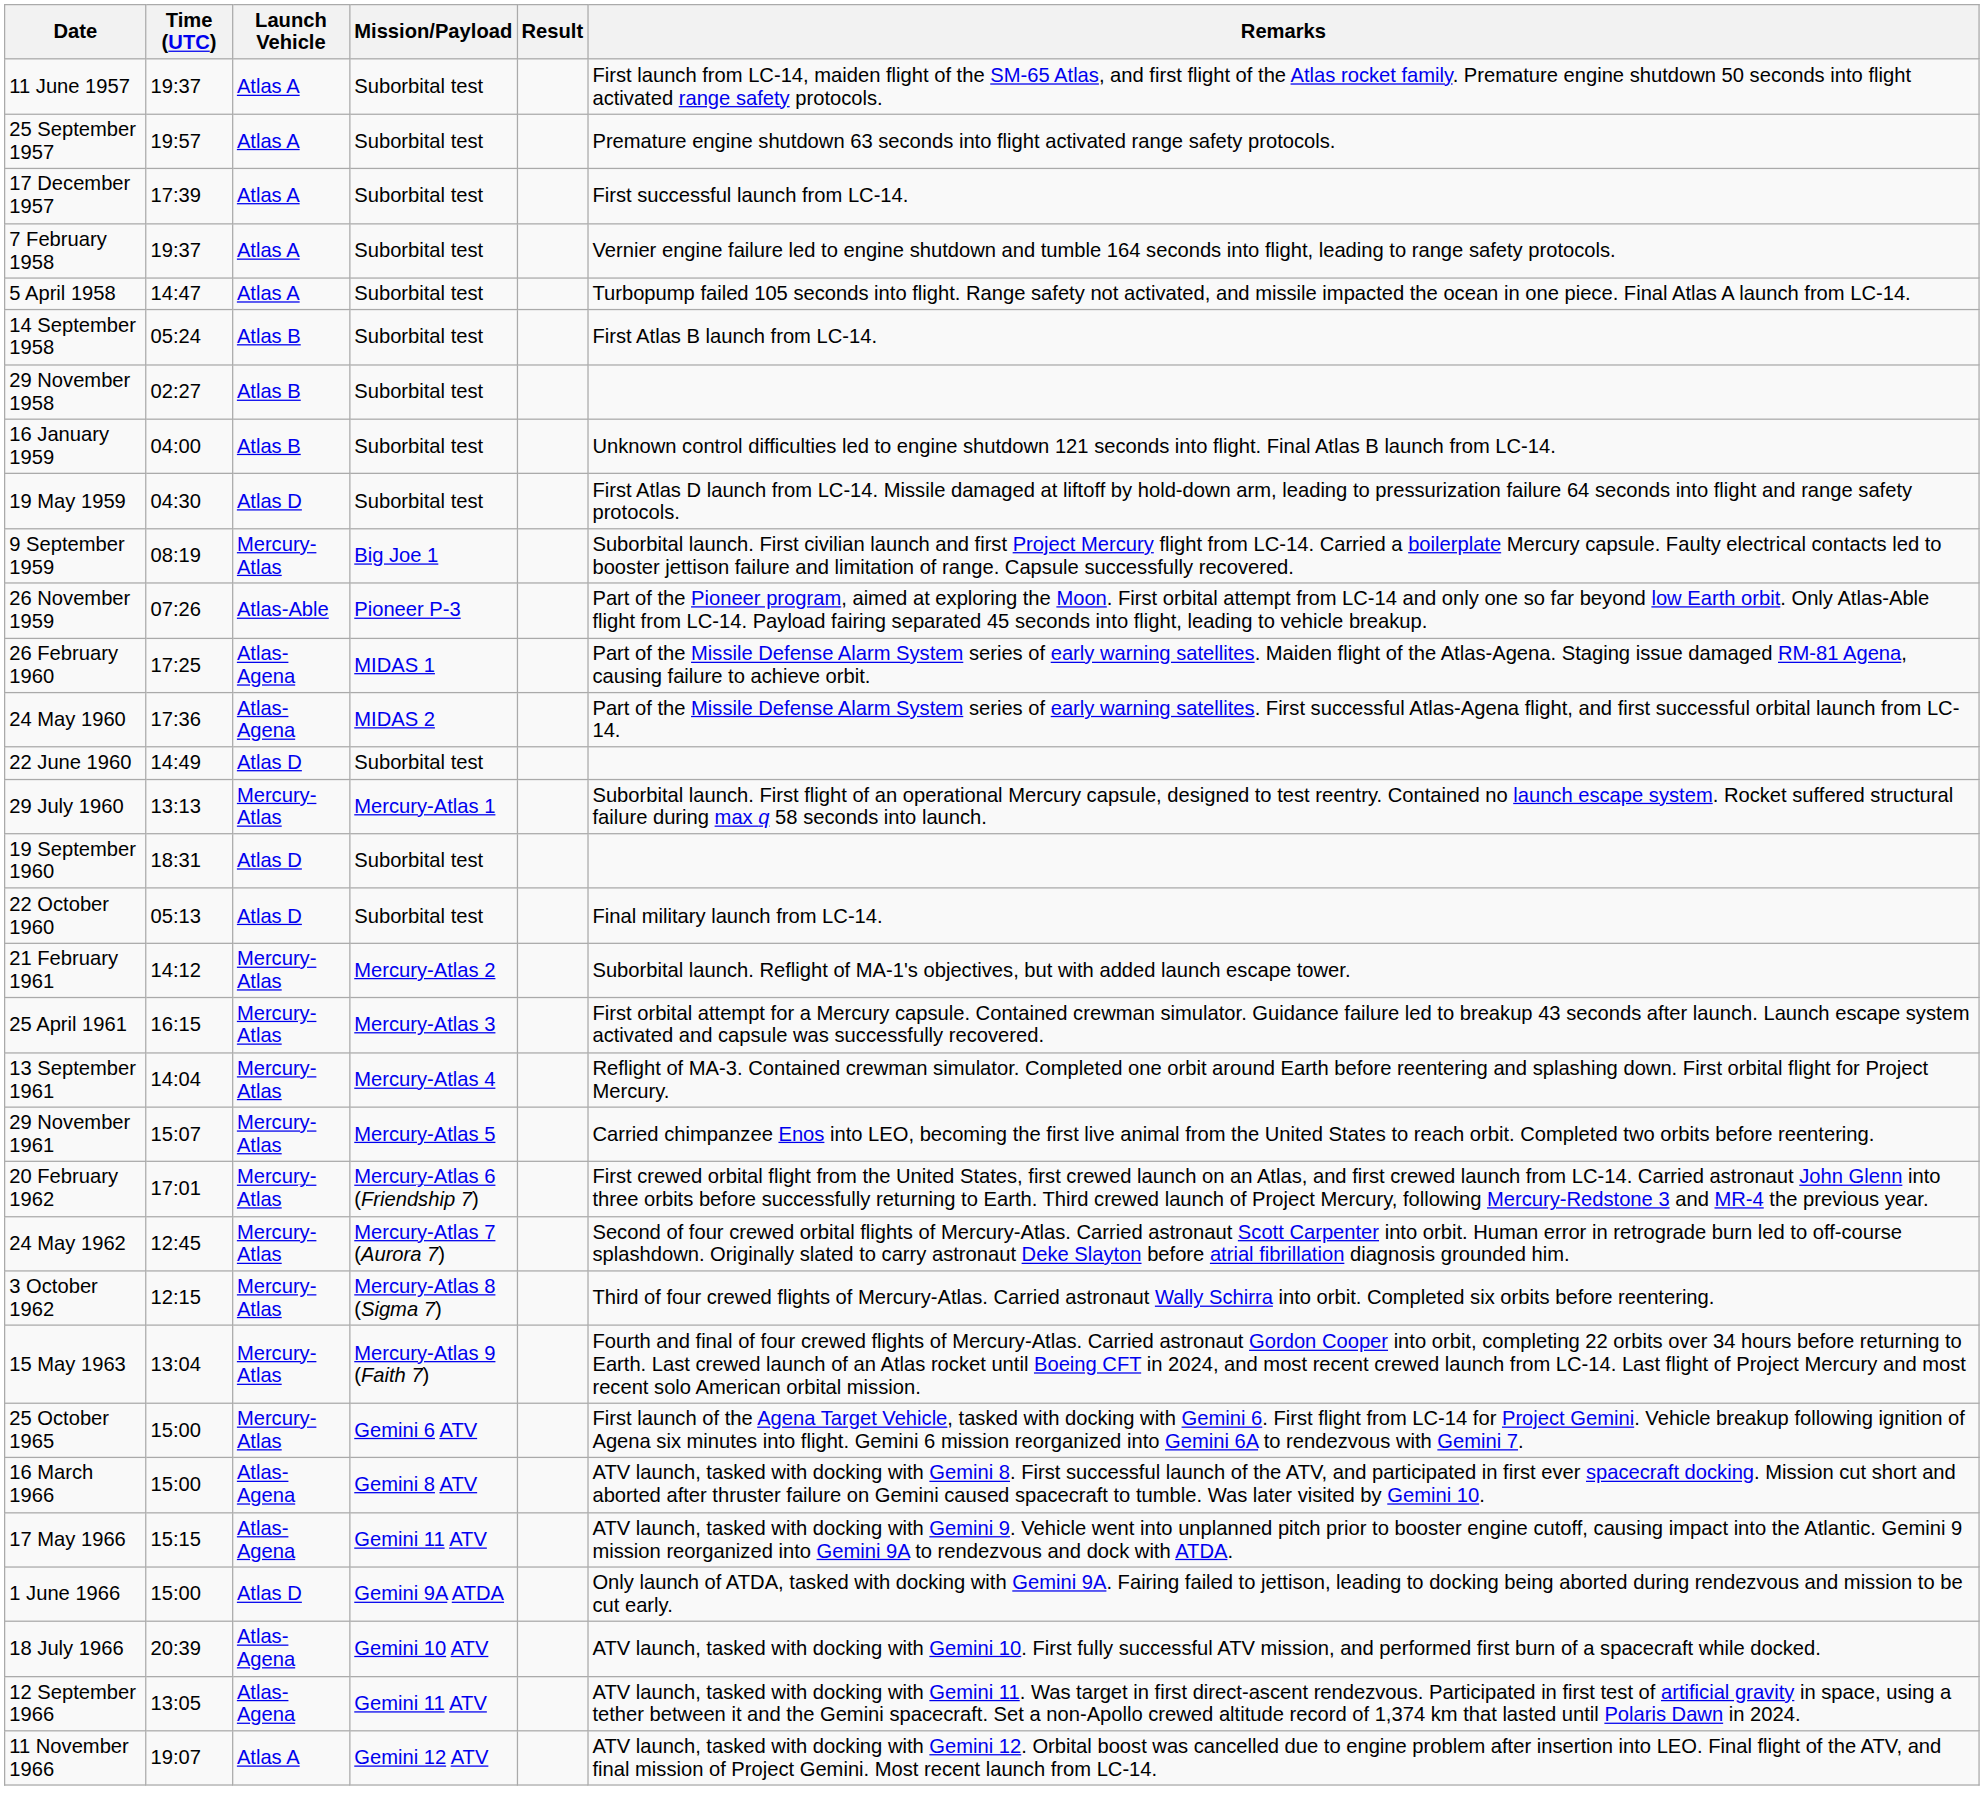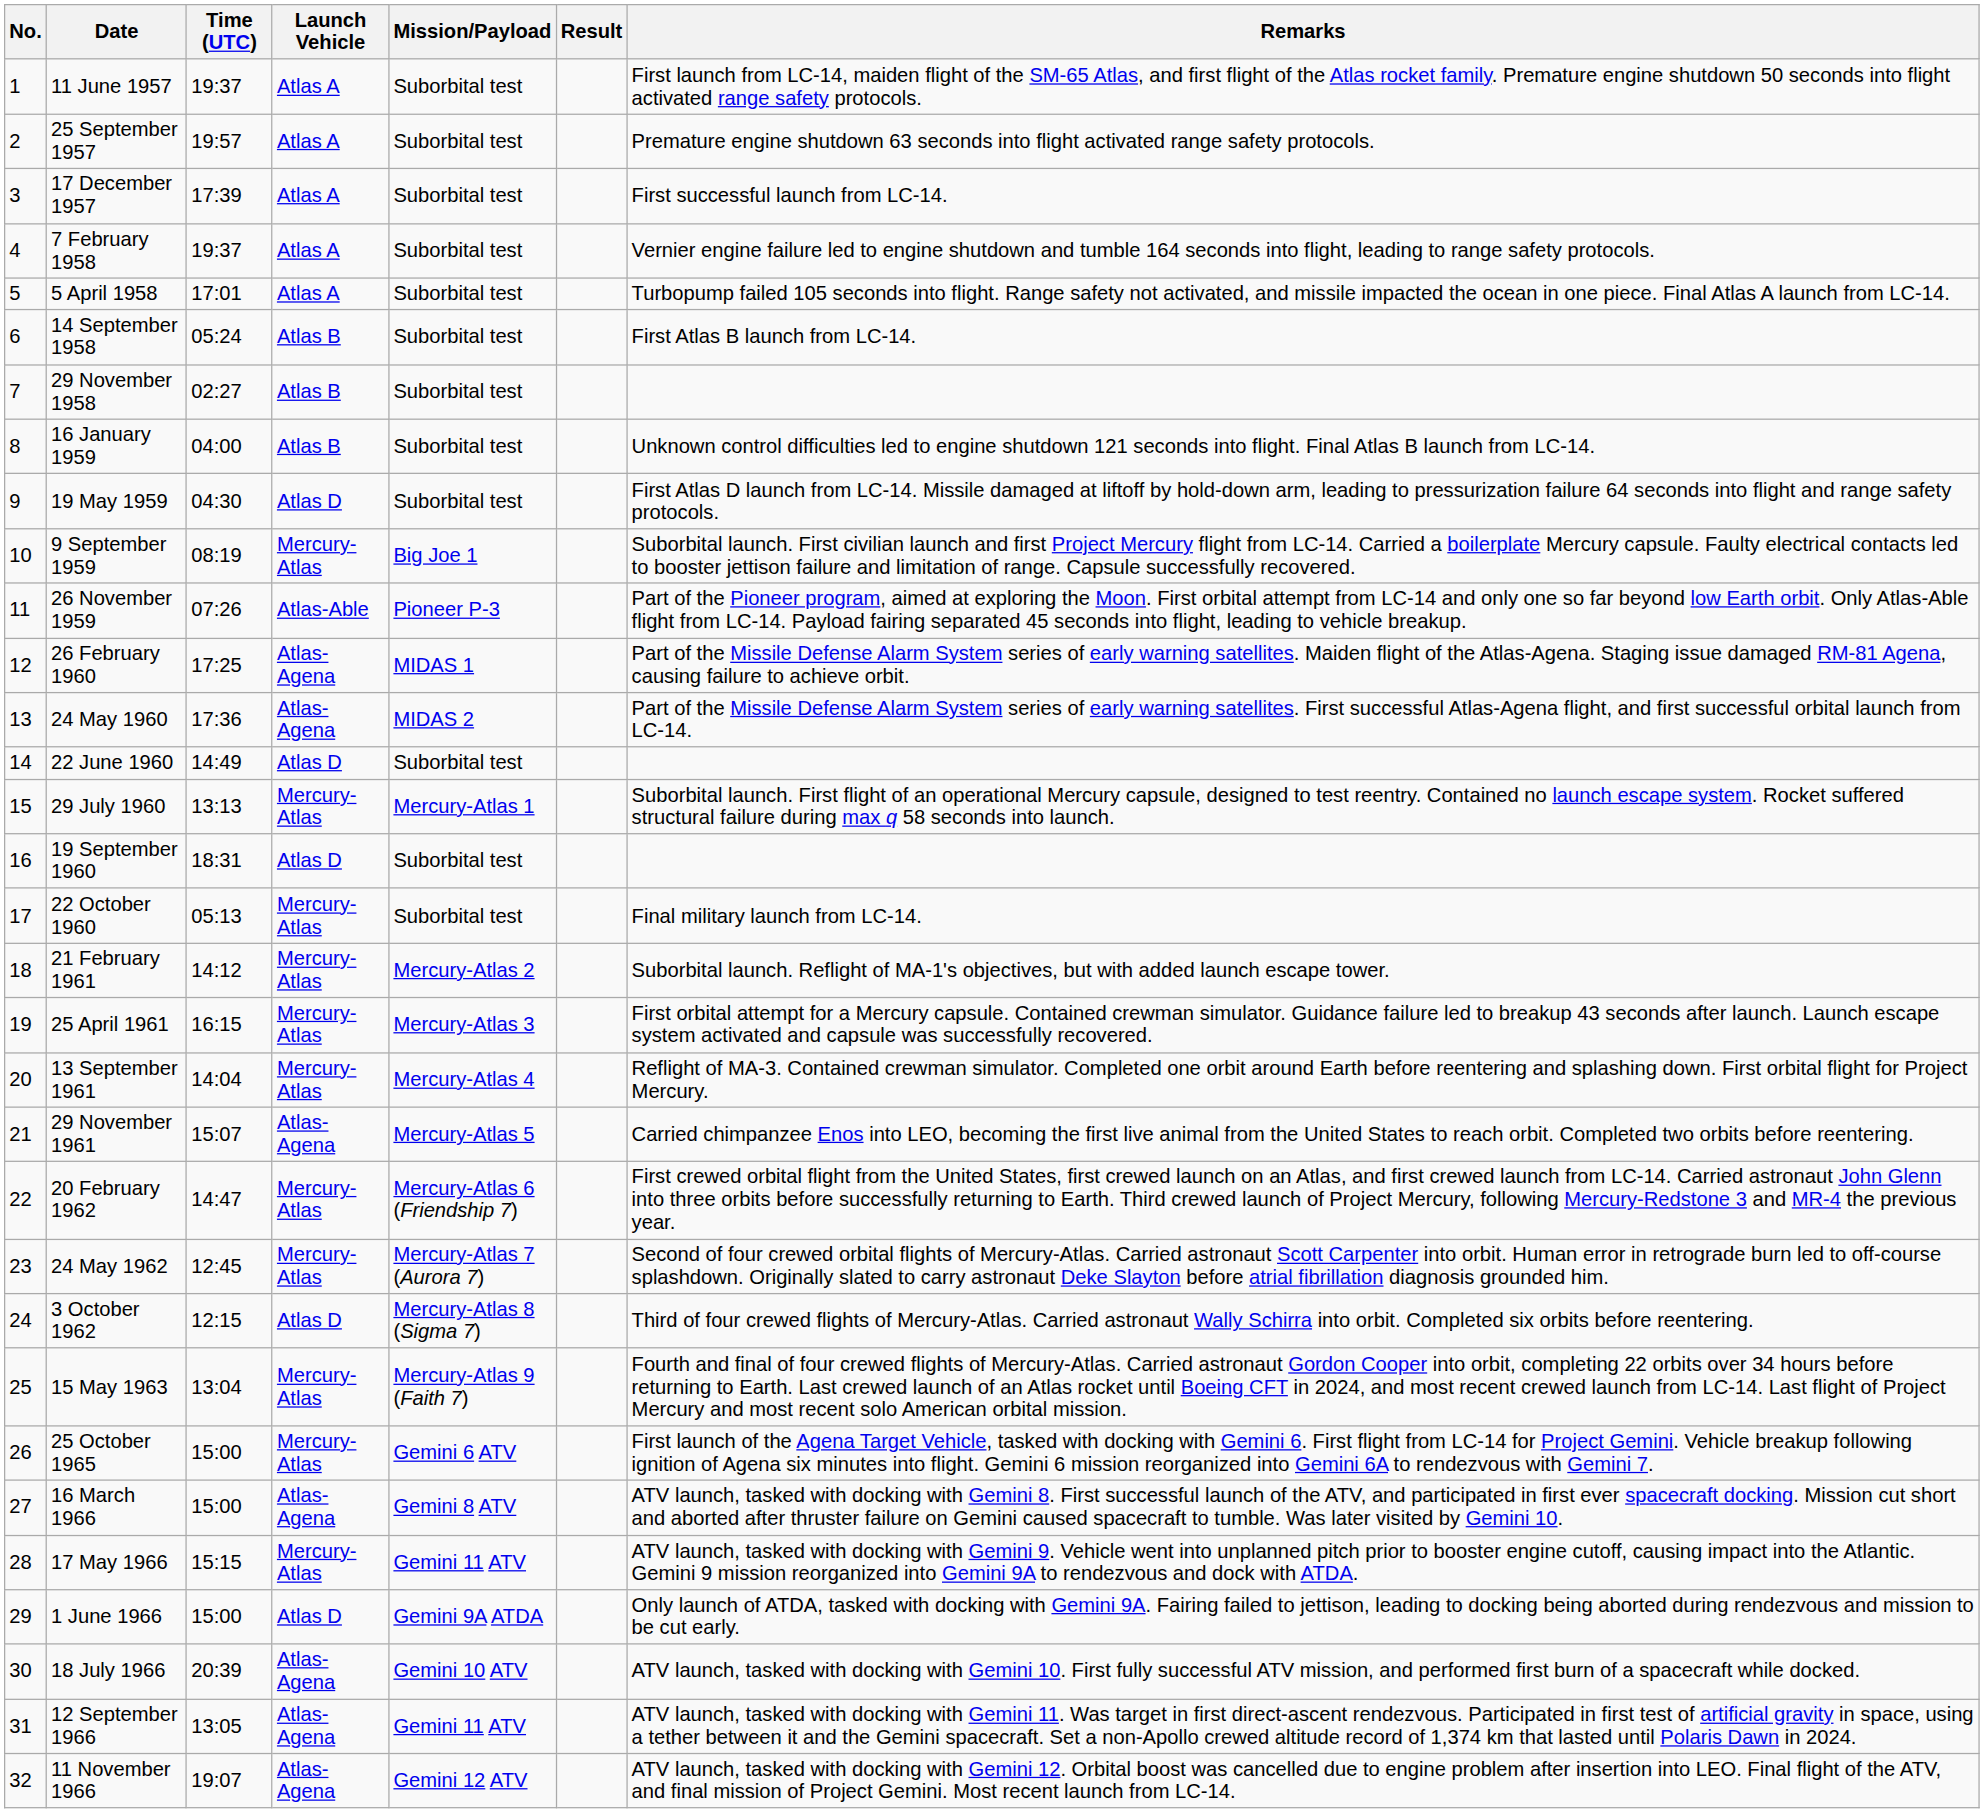+ column: No. | 1 | 2 | 3 | 4 | 5 | 6 | 7 | 8 | 9 | 10 | 11 | 12 | 13 | 14 | 15 | 16 | 17 | 18 | 19 | 20 | 21 | 22 | 23 | 24 | 25 | 26 | 27 | 28 | 29 | 30 | 31 | 32
5 April 1958 | Time (UTC): 14:47 -> 17:01
22 October 1960 | Launch Vehicle: Atlas D -> Mercury-Atlas
29 November 1961 | Launch Vehicle: Mercury-Atlas -> Atlas-Agena
20 February 1962 | Time (UTC): 17:01 -> 14:47
3 October 1962 | Launch Vehicle: Mercury-Atlas -> Atlas D
17 May 1966 | Launch Vehicle: Atlas-Agena -> Mercury-Atlas
11 November 1966 | Launch Vehicle: Atlas A -> Atlas-Agena
